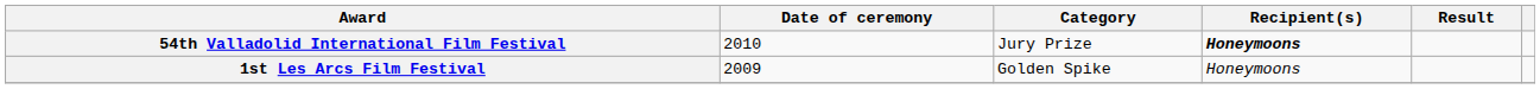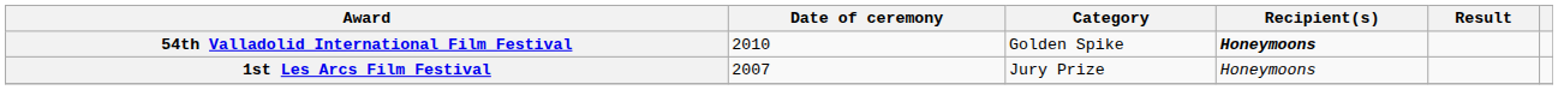54th Valladolid International Film Festival | Category: Jury Prize -> Golden Spike
1st Les Arcs Film Festival | Date of ceremony: 2009 -> 2007
1st Les Arcs Film Festival | Category: Golden Spike -> Jury Prize
